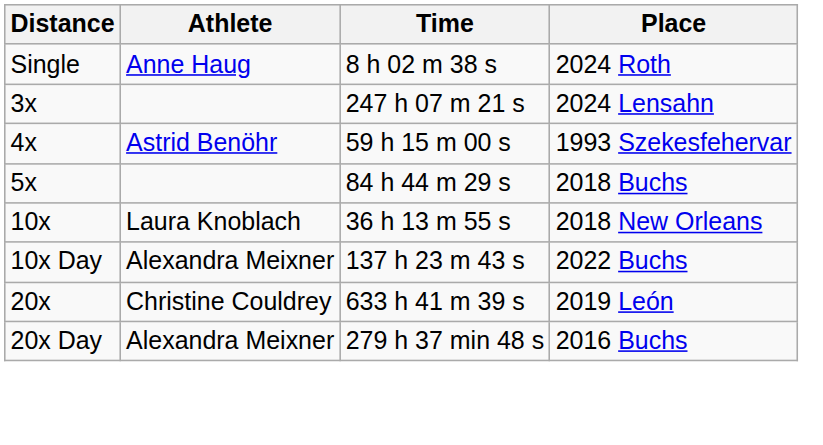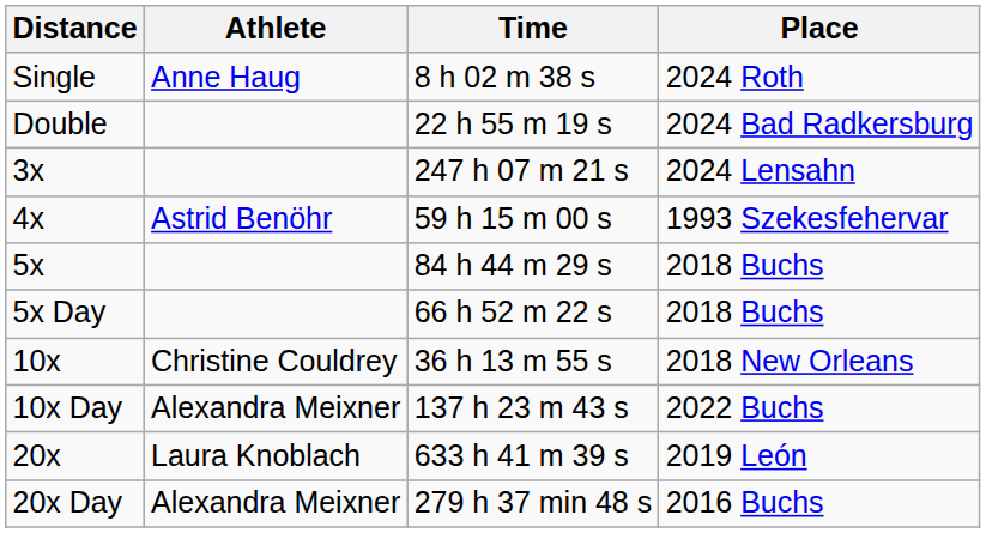+ row: Double | 22 h 55 m 19 s | 2024 Bad Radkersburg
+ row: 5x Day | 66 h 52 m 22 s | 2018 Buchs
10x | Athlete: Laura Knoblach -> Christine Couldrey
20x | Athlete: Christine Couldrey -> Laura Knoblach
